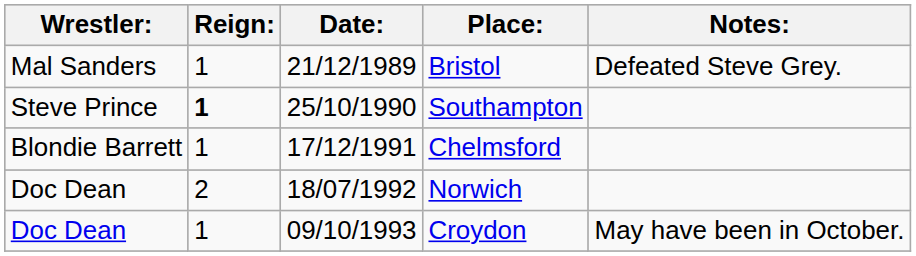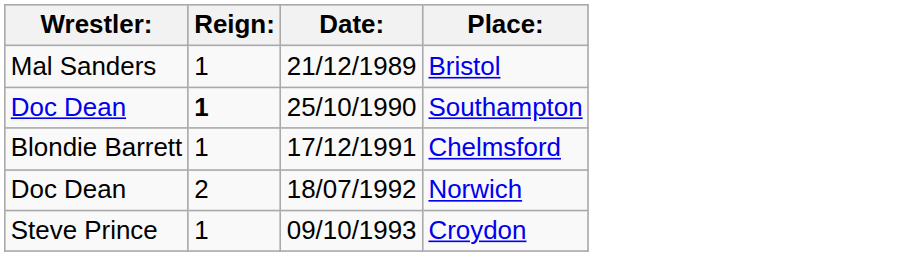- column: Notes: | Defeated Steve Grey. | May have been in October.
Southampton | Wrestler:: Steve Prince -> Doc Dean
Croydon | Wrestler:: Doc Dean -> Steve Prince
